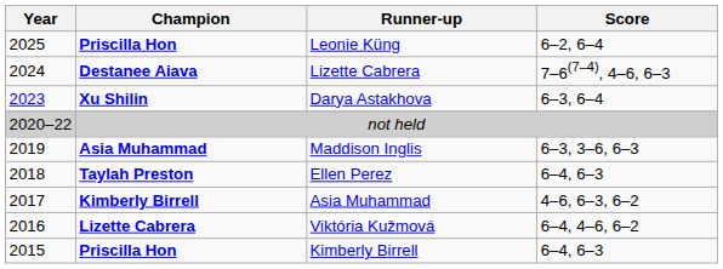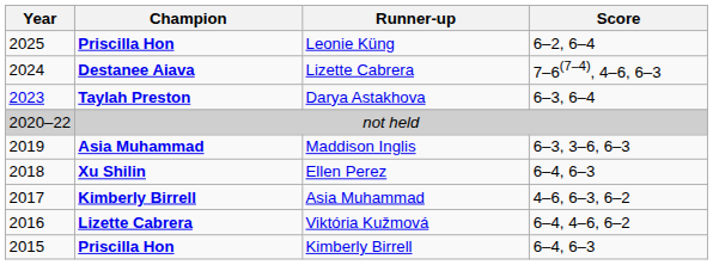Darya Astakhova | Champion: Xu Shilin -> Taylah Preston
Ellen Perez | Champion: Taylah Preston -> Xu Shilin
